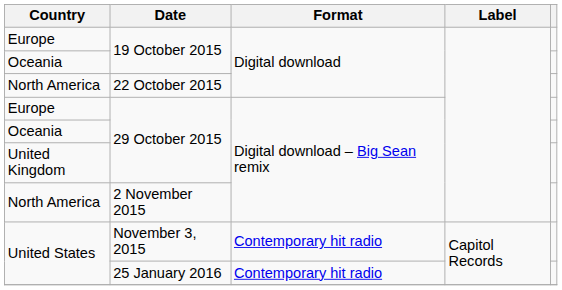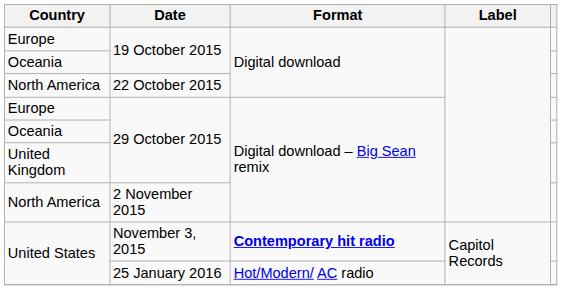November 3, 2015 | Format: normal -> bold
25 January 2016 | Format: Contemporary hit radio -> Hot/Modern/ AC radio
